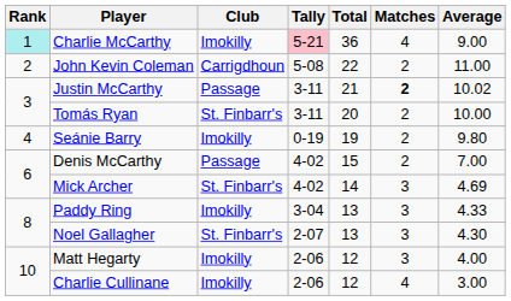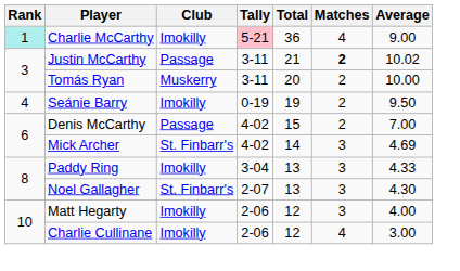- row: 2 | John Kevin Coleman | Carrigdhoun | 5-08 | 22 | 2 | 11.00
Tomás Ryan | Club: St. Finbarr's -> Muskerry
Seánie Barry | Average: 9.80 -> 9.50
